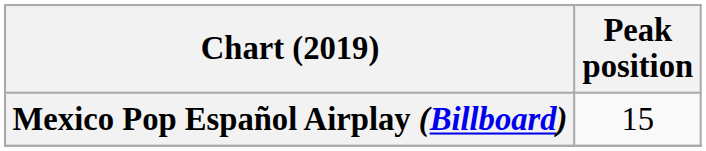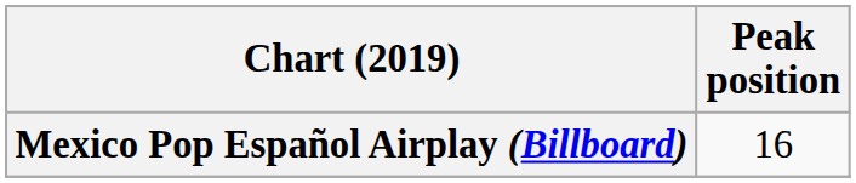Mexico Pop Español Airplay (Billboard) | Peak position: 15 -> 16
